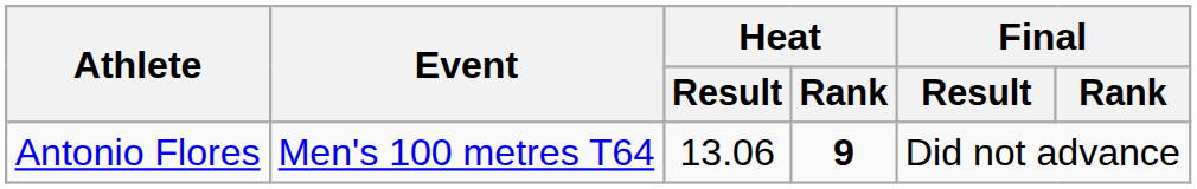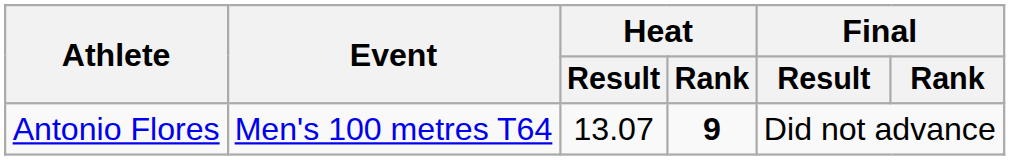Antonio Flores | Heat / Result: 13.06 -> 13.07
